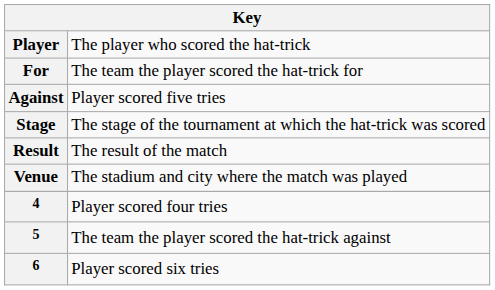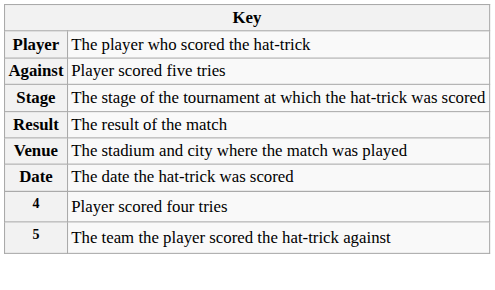- row: For | The team the player scored the hat-trick for
+ row: Date | The date the hat-trick was scored
- row: 6 | Player scored six tries
